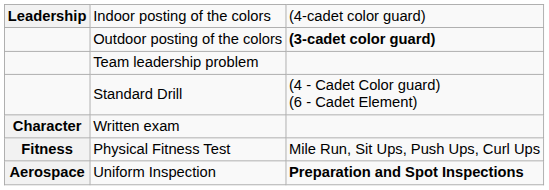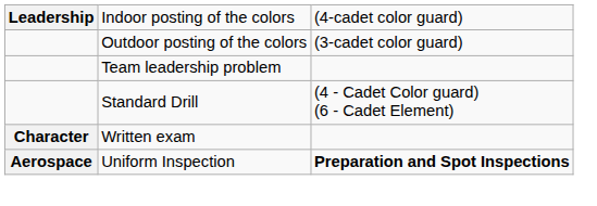Outdoor posting of the colors | column 3: bold -> normal
- row: Fitness | Physical Fitness Test | Mile Run, Sit Ups, Push Ups, Curl Ups
